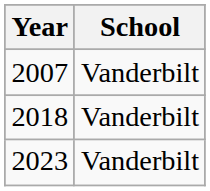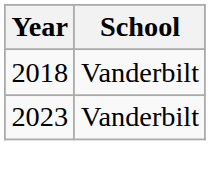- row: 2007 | Vanderbilt
